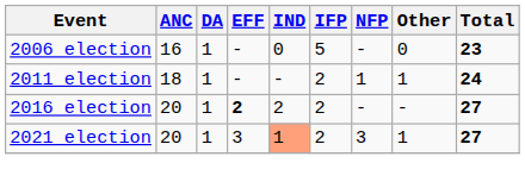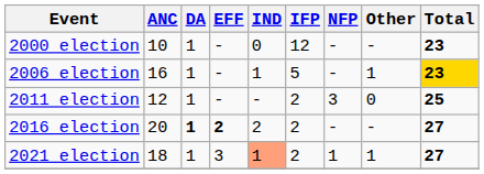+ row: 2000 election | 10 | 1 | - | 0 | 12 | - | - | 23
2006 election | IND: 0 -> 1
2006 election | Other: 0 -> 1
2006 election | Total: no background -> gold background
2011 election | ANC: 18 -> 12
2011 election | NFP: 1 -> 3
2011 election | Other: 1 -> 0
2011 election | Total: 24 -> 25
2016 election | DA: normal -> bold
2021 election | ANC: 20 -> 18
2021 election | NFP: 3 -> 1
